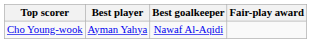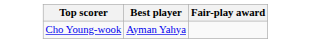- column: Best goalkeeper | Nawaf Al-Aqidi
